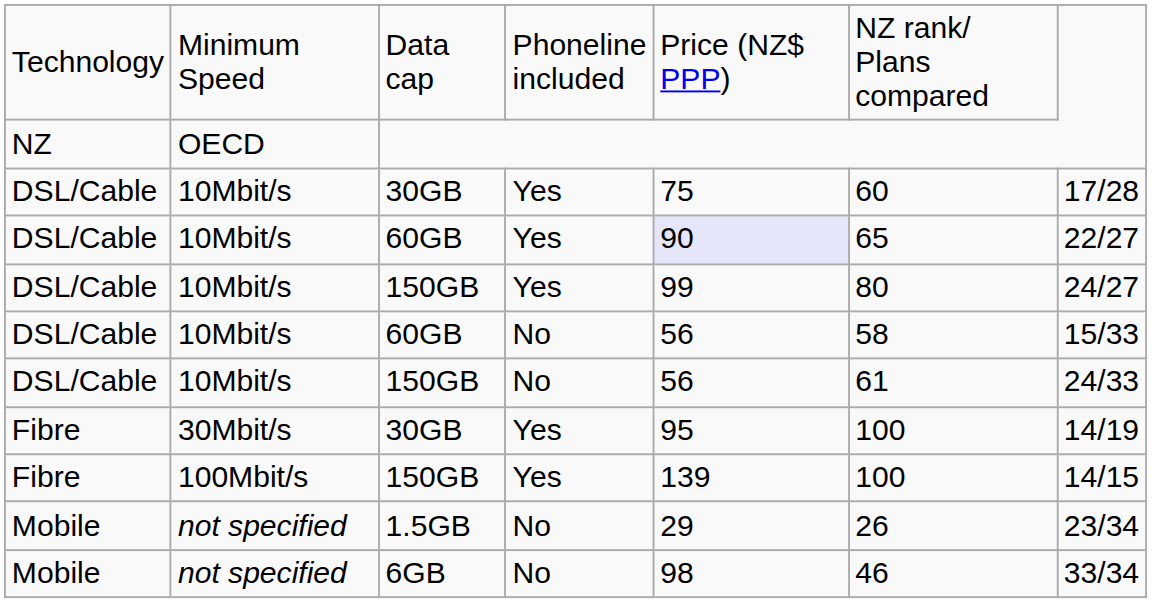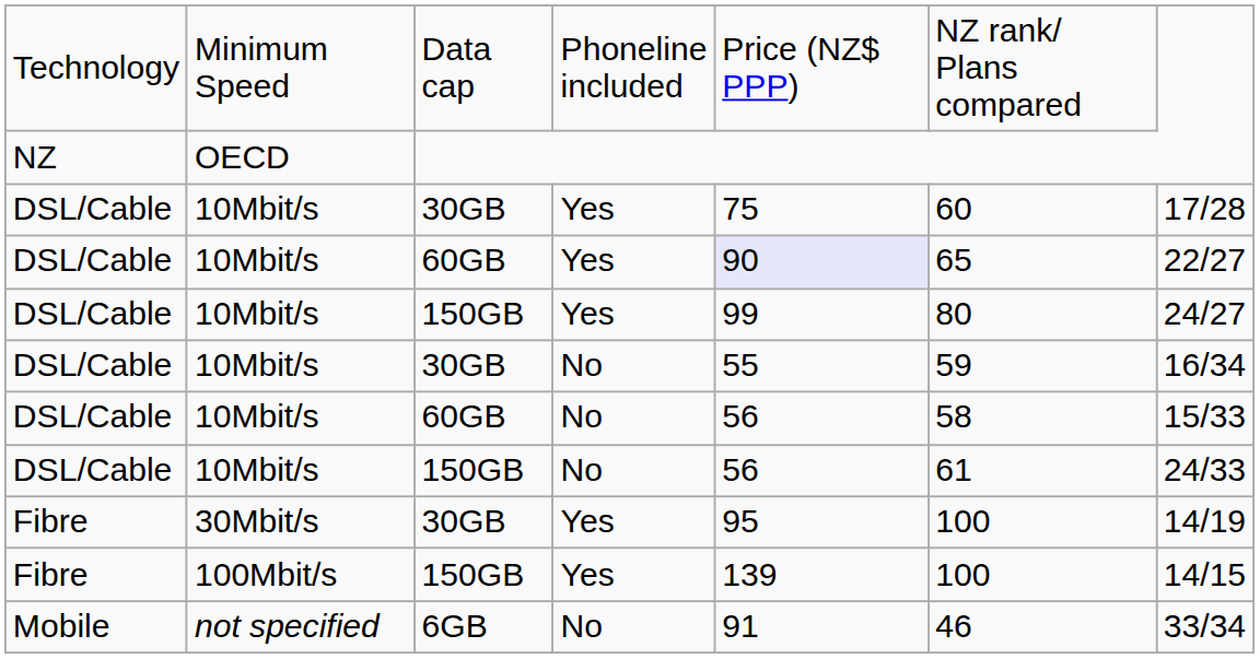+ row: DSL/Cable | 10Mbit/s | 30GB | No | 55 | 59 | 16/34
- row: Mobile | not specified | 1.5GB | No | 29 | 26 | 23/34
6GB | column 5: 98 -> 91
